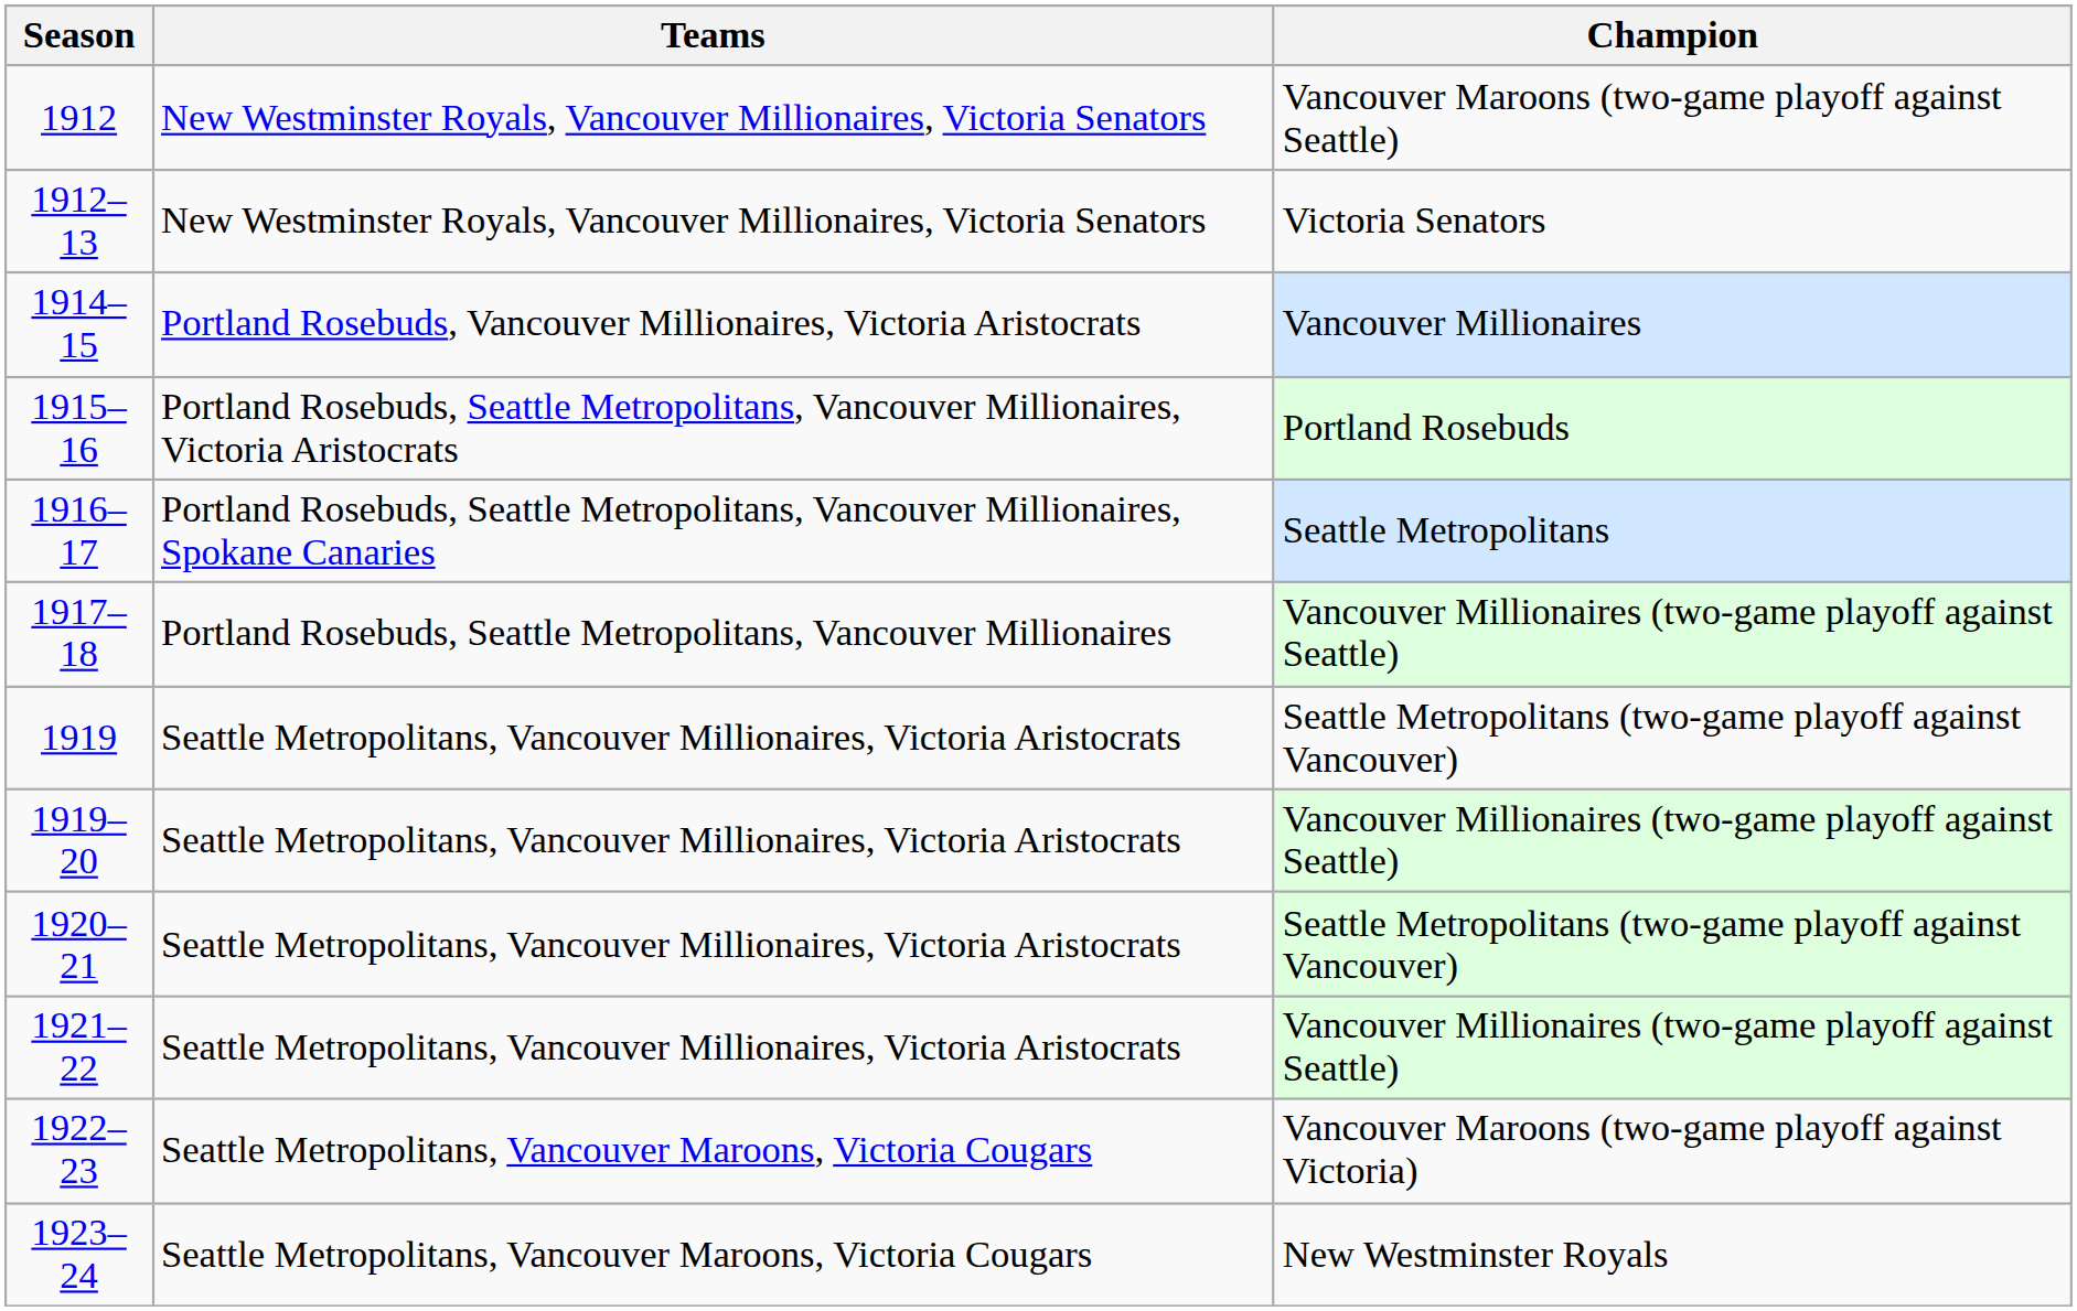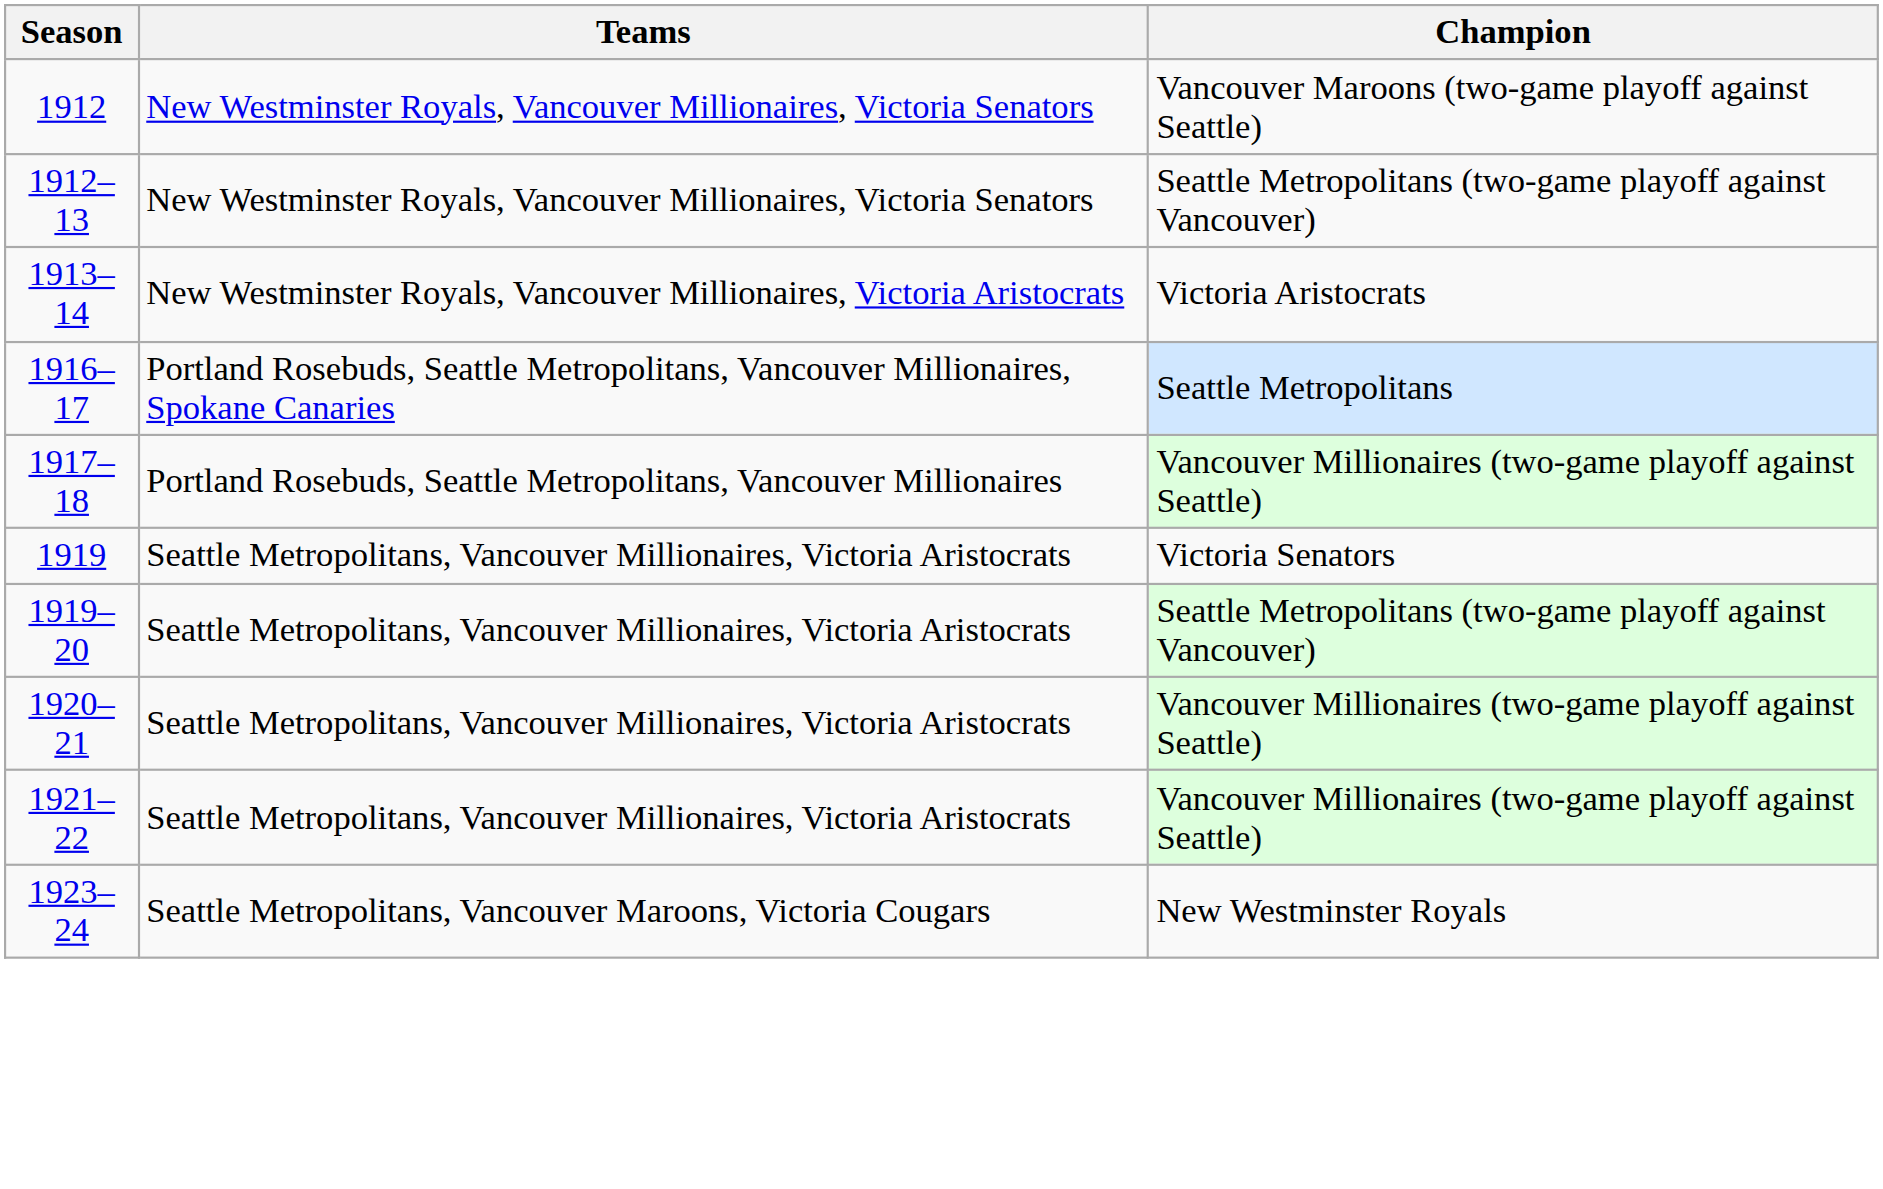1912–13 | Champion: Victoria Senators -> Seattle Metropolitans (two-game playoff against Vancouver)
+ row: 1913–14 | New Westminster Royals, Vancouver Millionaires, Victoria Aristocrats | Victoria Aristocrats
- row: 1914–15 | Portland Rosebuds, Vancouver Millionaires, Victoria Aristocrats | Vancouver Millionaires
- row: 1915–16 | Portland Rosebuds, Seattle Metropolitans, Vancouver Millionaires, Victoria Aristocrats | Portland Rosebuds
1919 | Champion: Seattle Metropolitans (two-game playoff against Vancouver) -> Victoria Senators
1919–20 | Champion: Vancouver Millionaires (two-game playoff against Seattle) -> Seattle Metropolitans (two-game playoff against Vancouver)
1920–21 | Champion: Seattle Metropolitans (two-game playoff against Vancouver) -> Vancouver Millionaires (two-game playoff against Seattle)
- row: 1922–23 | Seattle Metropolitans, Vancouver Maroons, Victoria Cougars | Vancouver Maroons (two-game playoff against Victoria)
